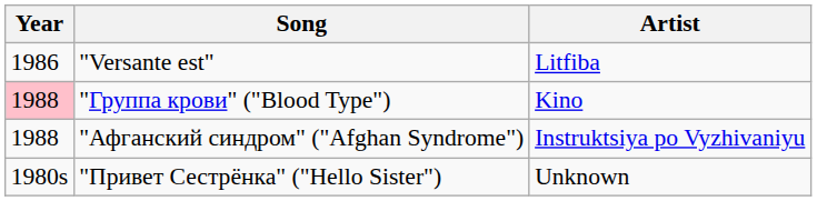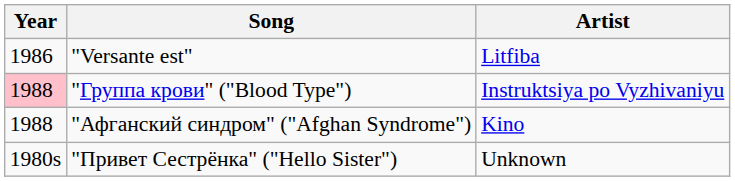"Группа крови" ("Blood Type") | Artist: Kino -> Instruktsiya po Vyzhivaniyu
"Афганский синдром" ("Afghan Syndrome") | Artist: Instruktsiya po Vyzhivaniyu -> Kino
